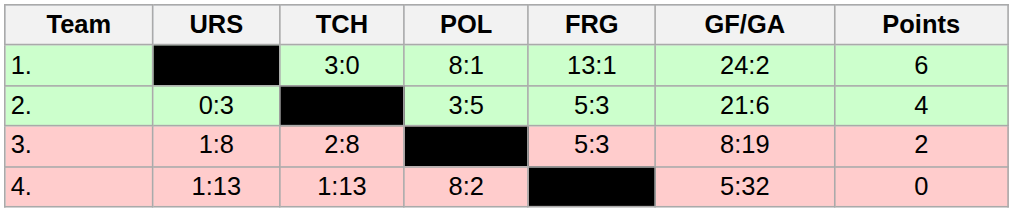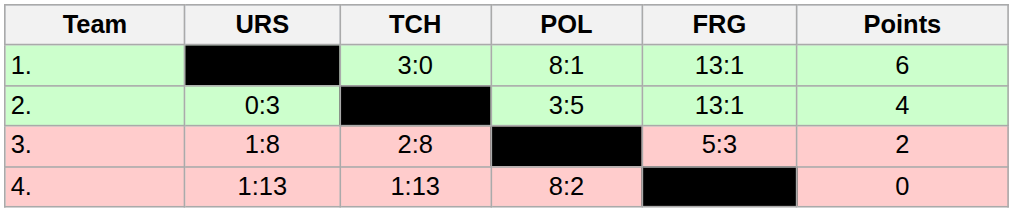- column: GF/GA | 24:2 | 21:6 | 8:19 | 5:32
2. | FRG: 5:3 -> 13:1
